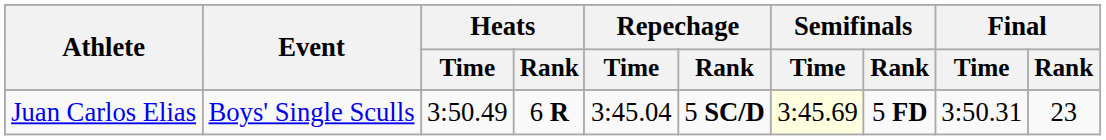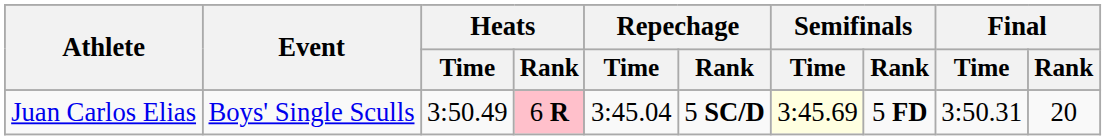Juan Carlos Elias | Heats / Rank: no background -> pink background
Juan Carlos Elias | Final / Rank: 23 -> 20
